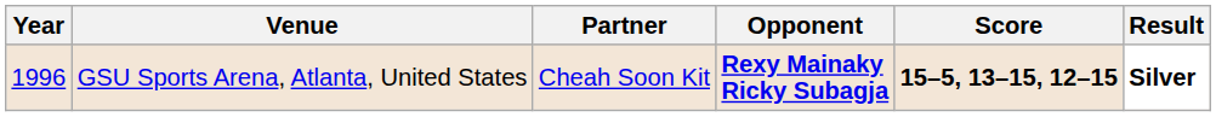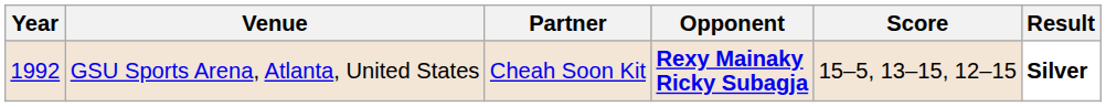GSU Sports Arena, Atlanta, United States | Year: 1996 -> 1992
GSU Sports Arena, Atlanta, United States | Score: bold -> normal
